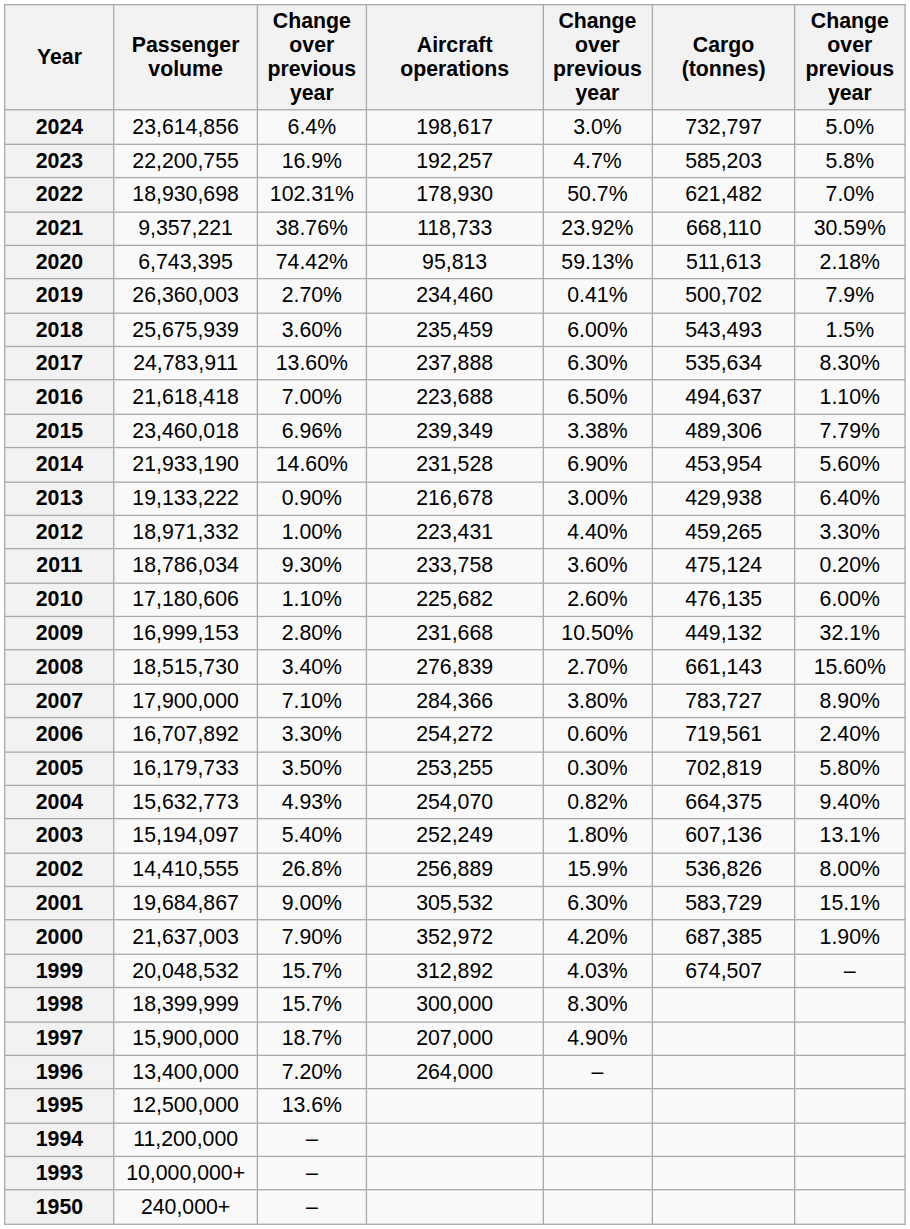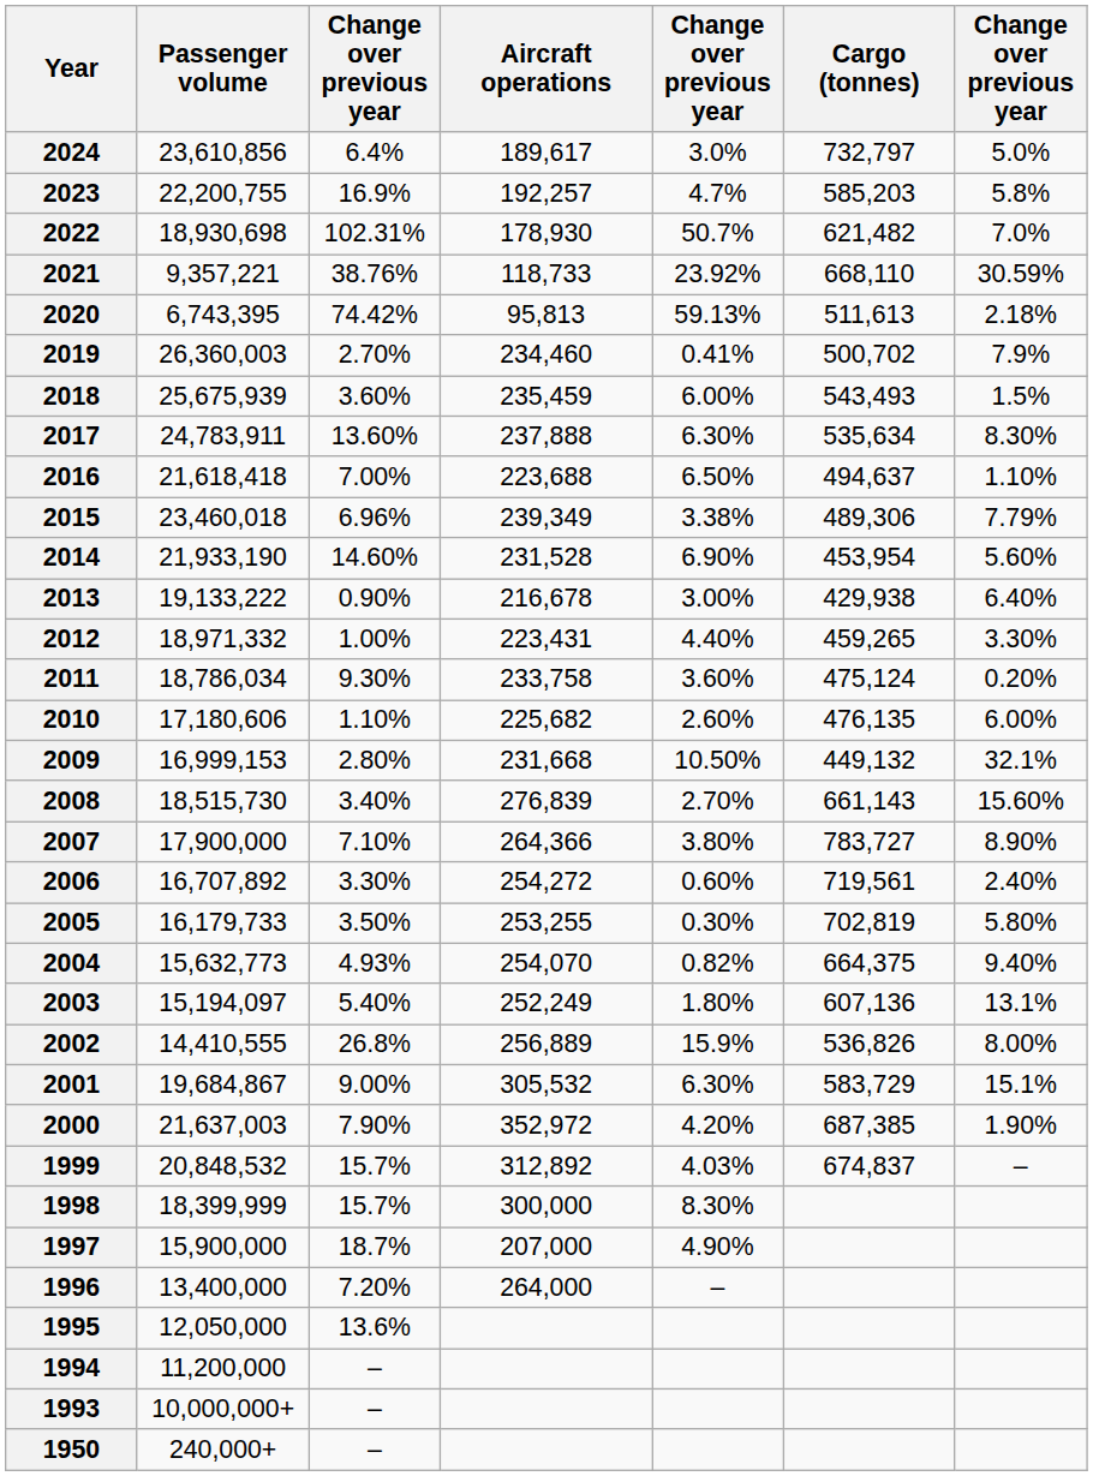2024 | Passenger volume: 23,614,856 -> 23,610,856
2024 | Aircraft operations: 198,617 -> 189,617
2007 | Aircraft operations: 284,366 -> 264,366
1999 | Passenger volume: 20,048,532 -> 20,848,532
1999 | Cargo (tonnes): 674,507 -> 674,837
1995 | Passenger volume: 12,500,000 -> 12,050,000
